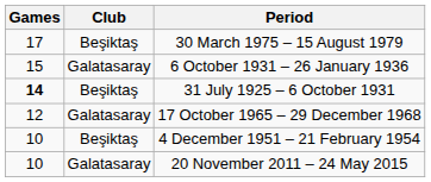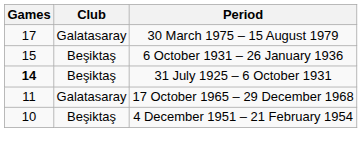30 March 1975 – 15 August 1979 | Club: Beşiktaş -> Galatasaray
6 October 1931 – 26 January 1936 | Club: Galatasaray -> Beşiktaş
17 October 1965 – 29 December 1968 | Games: 12 -> 11
- row: 10 | Galatasaray | 20 November 2011 – 24 May 2015
